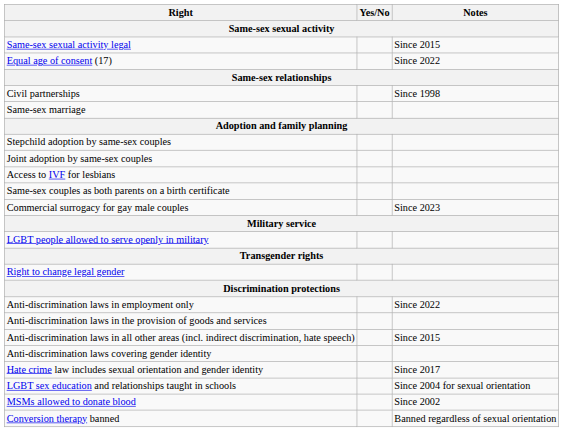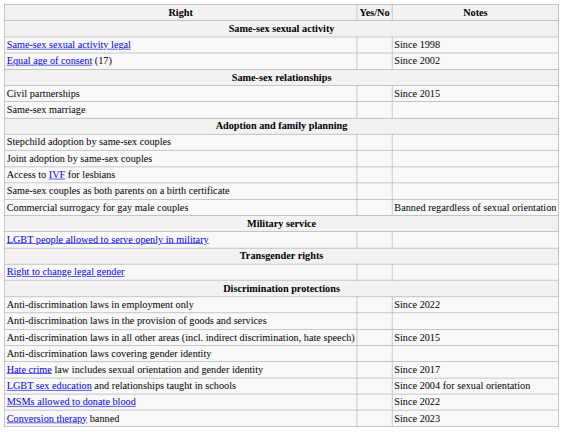Same-sex sexual activity legal | Notes: Since 2015 -> Since 1998
Equal age of consent (17) | Notes: Since 2022 -> Since 2002
Civil partnerships | Notes: Since 1998 -> Since 2015
Commercial surrogacy for gay male couples | Notes: Since 2023 -> Banned regardless of sexual orientation
MSMs allowed to donate blood | Notes: Since 2002 -> Since 2022
Conversion therapy banned | Notes: Banned regardless of sexual orientation -> Since 2023
